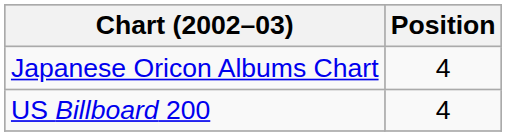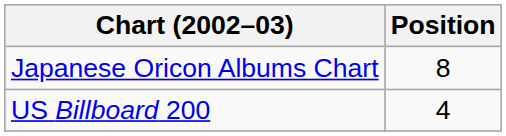Japanese Oricon Albums Chart | Position: 4 -> 8
